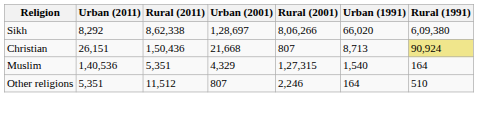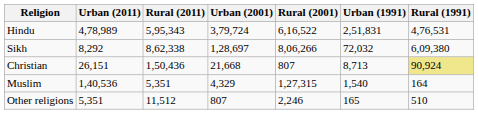+ row: Hindu | 4,78,989 | 5,95,343 | 3,79,724 | 6,16,522 | 2,51,831 | 4,76,531
Sikh | Urban (1991): 66,020 -> 72,032
Other religions | Urban (1991): 164 -> 165
